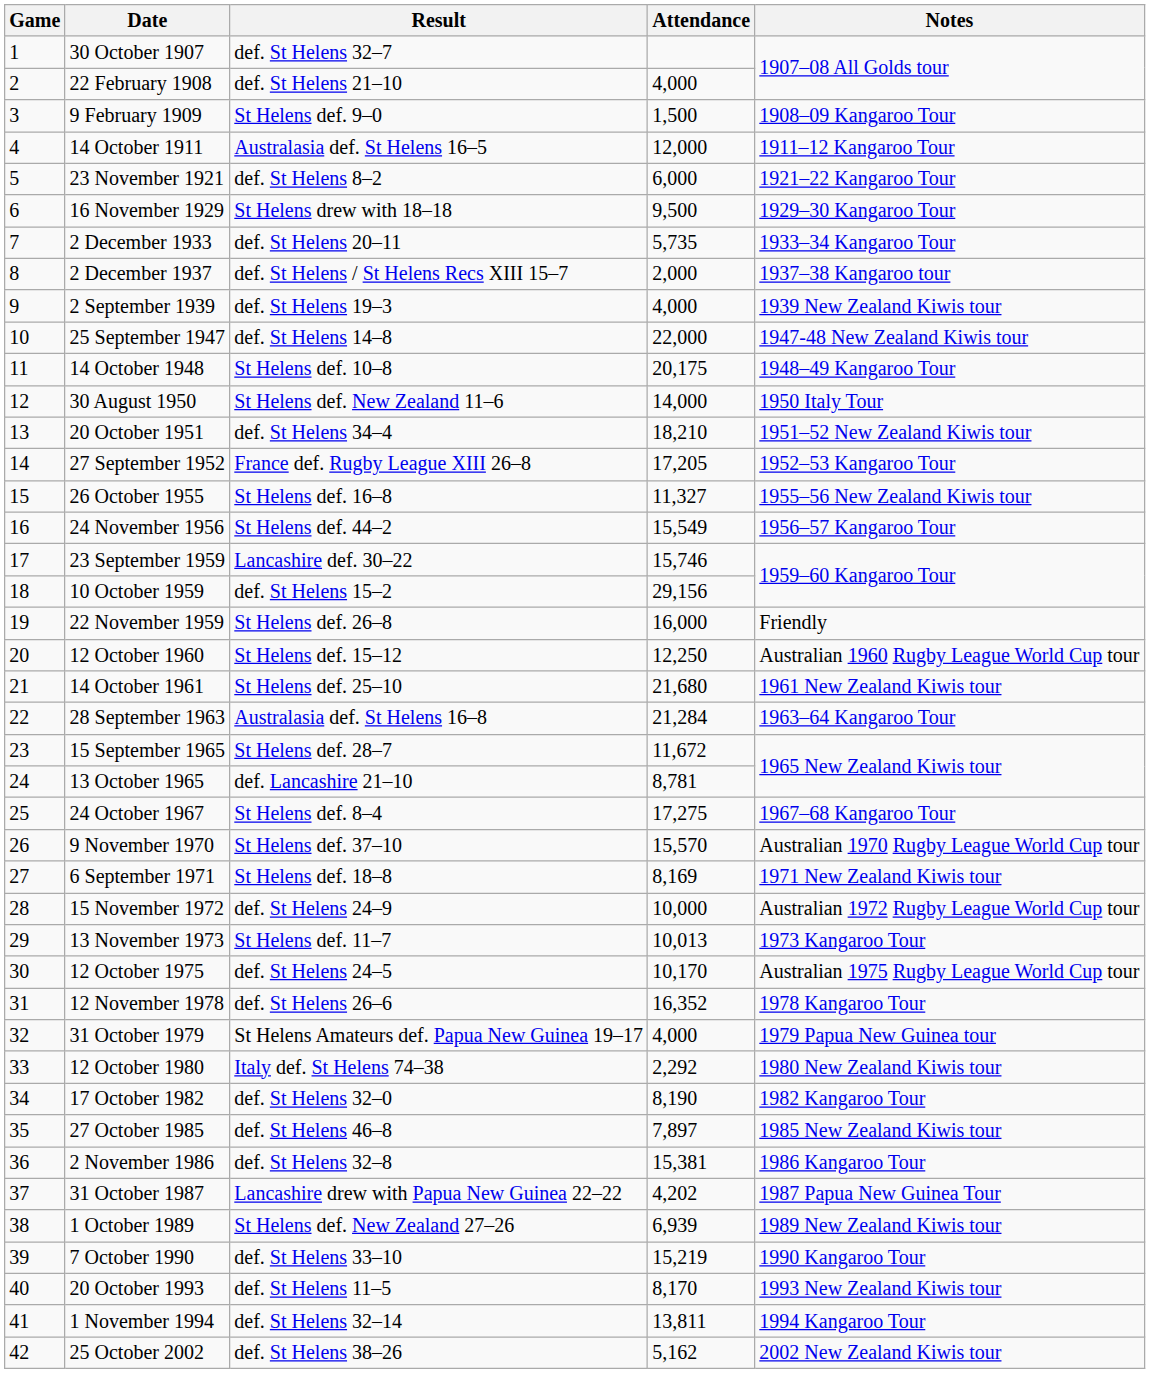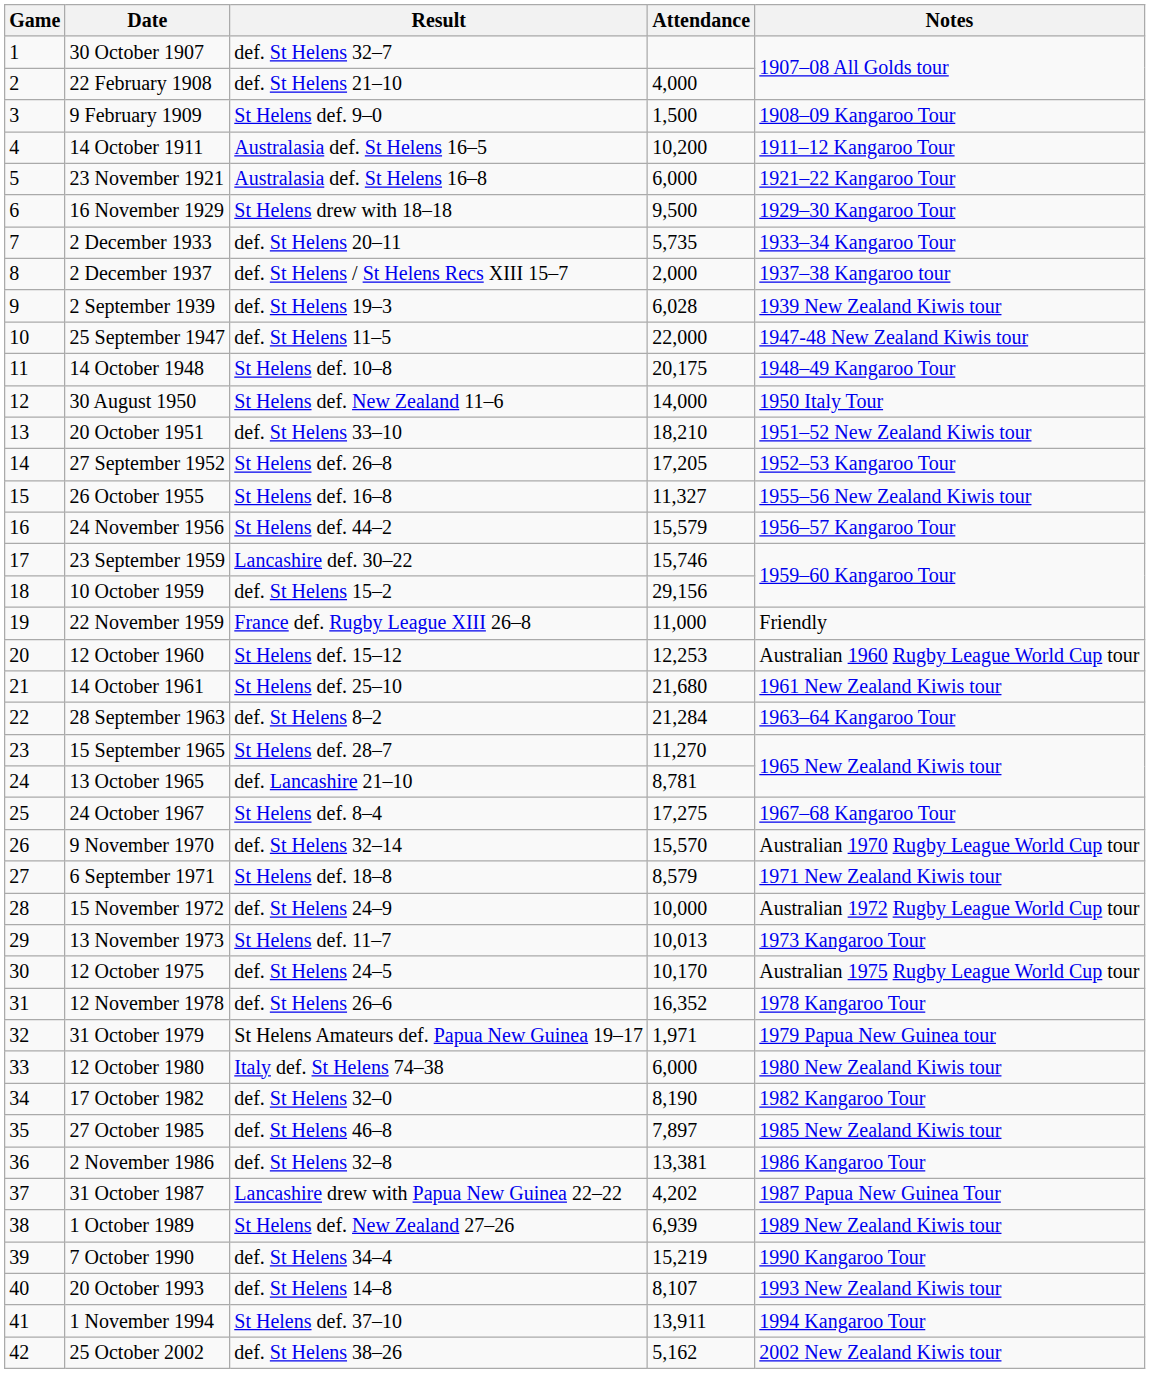14 October 1911 | Attendance: 12,000 -> 10,200
23 November 1921 | Result: def. St Helens 8–2 -> Australasia def. St Helens 16–8
2 September 1939 | Attendance: 4,000 -> 6,028
25 September 1947 | Result: def. St Helens 14–8 -> def. St Helens 11–5
20 October 1951 | Result: def. St Helens 34–4 -> def. St Helens 33–10
27 September 1952 | Result: France def. Rugby League XIII 26–8 -> St Helens def. 26–8
24 November 1956 | Attendance: 15,549 -> 15,579
22 November 1959 | Result: St Helens def. 26–8 -> France def. Rugby League XIII 26–8
22 November 1959 | Attendance: 16,000 -> 11,000
12 October 1960 | Attendance: 12,250 -> 12,253
28 September 1963 | Result: Australasia def. St Helens 16–8 -> def. St Helens 8–2
15 September 1965 | Attendance: 11,672 -> 11,270
9 November 1970 | Result: St Helens def. 37–10 -> def. St Helens 32–14
6 September 1971 | Attendance: 8,169 -> 8,579
31 October 1979 | Attendance: 4,000 -> 1,971
12 October 1980 | Attendance: 2,292 -> 6,000
2 November 1986 | Attendance: 15,381 -> 13,381
7 October 1990 | Result: def. St Helens 33–10 -> def. St Helens 34–4
20 October 1993 | Result: def. St Helens 11–5 -> def. St Helens 14–8
20 October 1993 | Attendance: 8,170 -> 8,107
1 November 1994 | Result: def. St Helens 32–14 -> St Helens def. 37–10
1 November 1994 | Attendance: 13,811 -> 13,911
